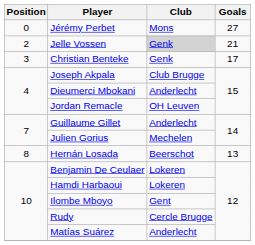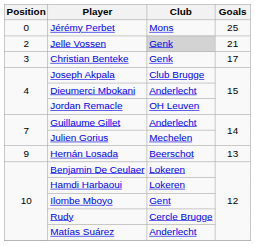Jérémy Perbet | Goals: 27 -> 25
Hernán Losada | Position: 8 -> 9
